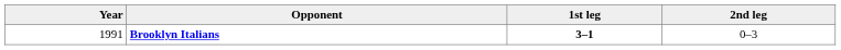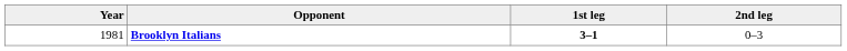Brooklyn Italians | Year: 1991 -> 1981
